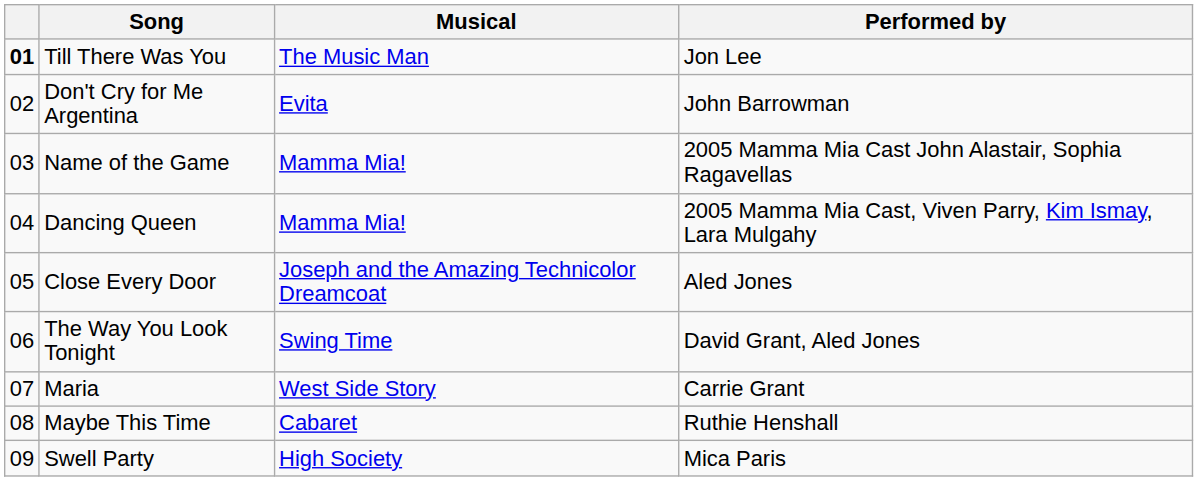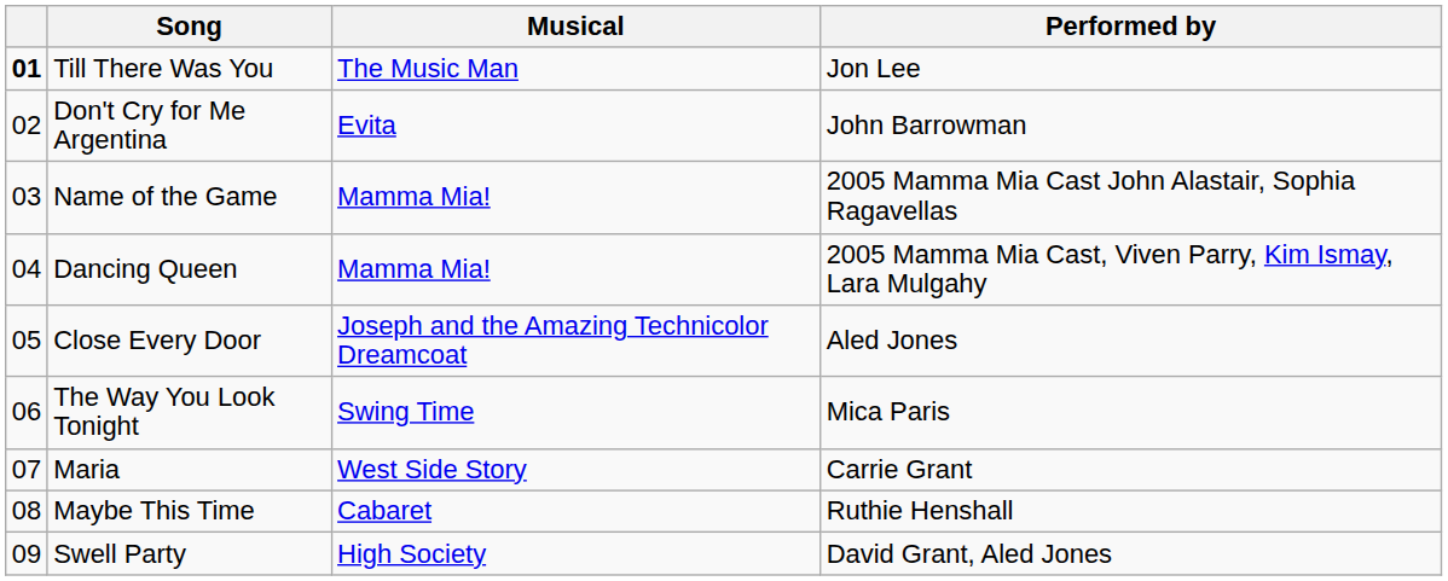The Way You Look Tonight | Performed by: David Grant, Aled Jones -> Mica Paris
Swell Party | Performed by: Mica Paris -> David Grant, Aled Jones
